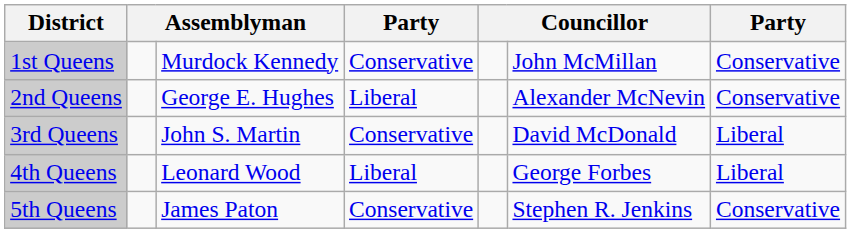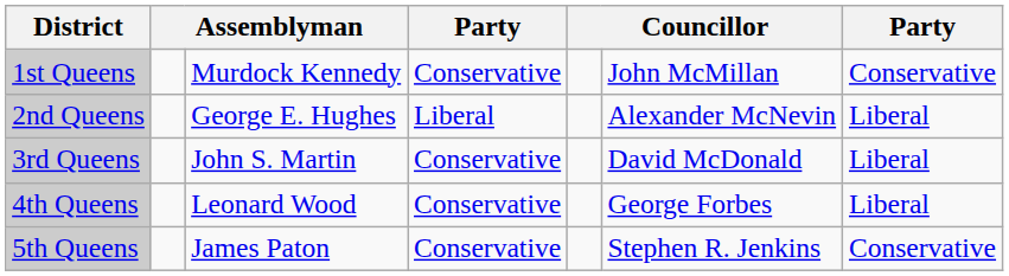2nd Queens | column 7: Conservative -> Liberal
4th Queens | column 4: Liberal -> Conservative
